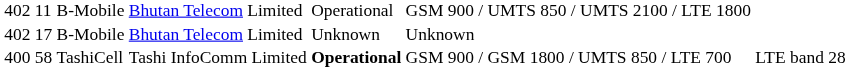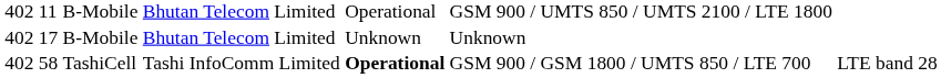TashiCell | column 1: 400 -> 402
